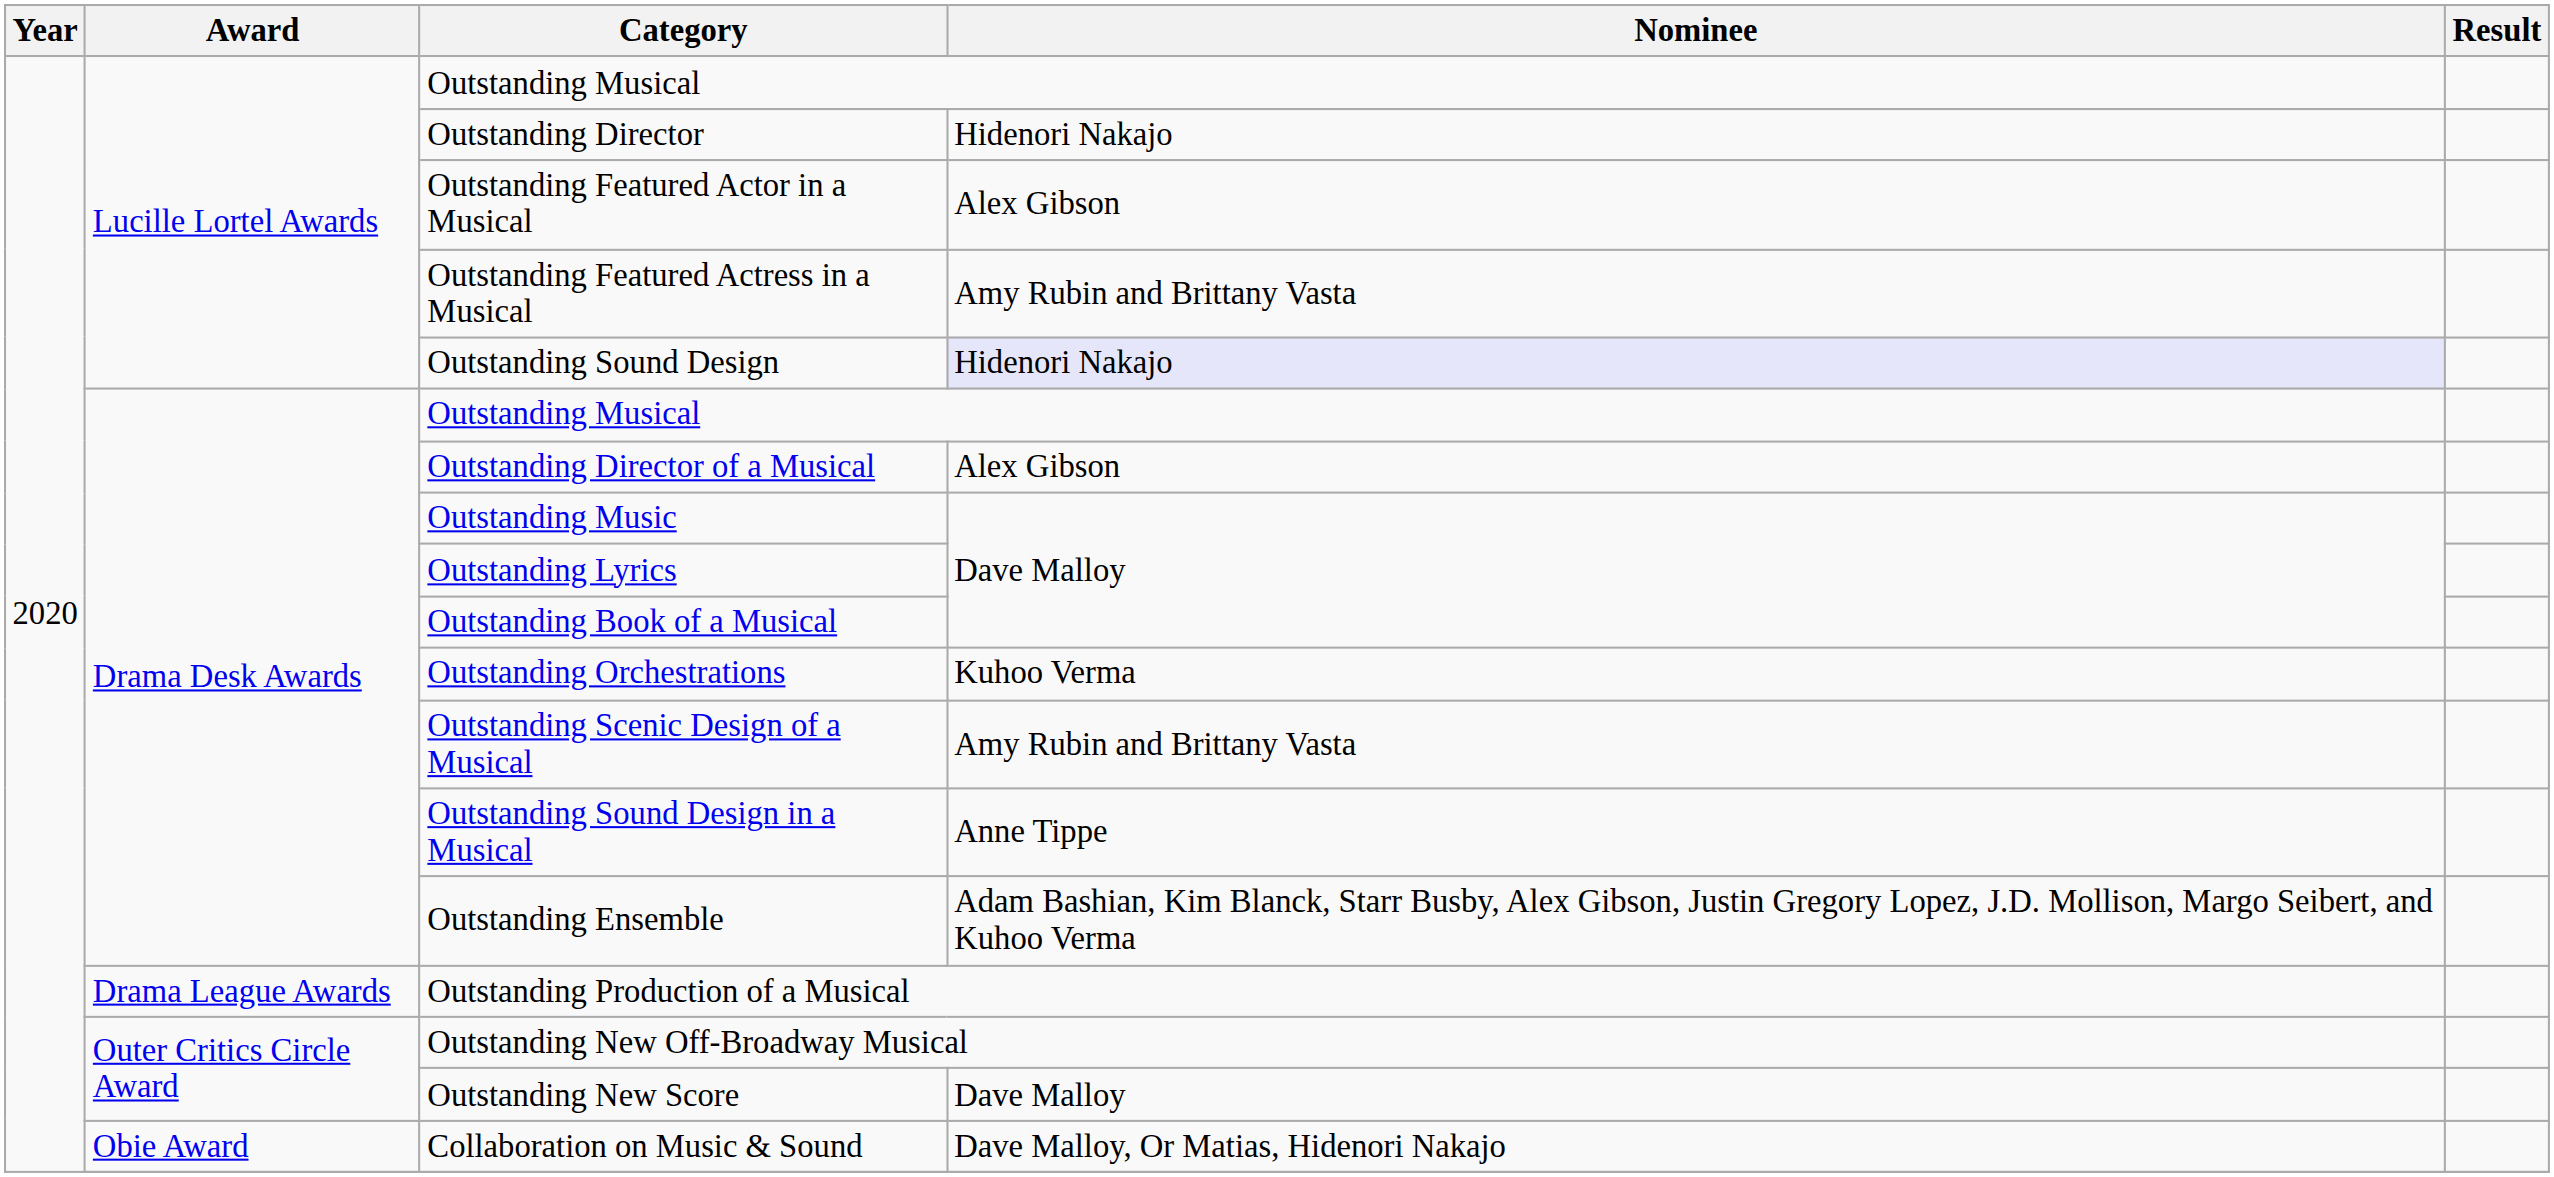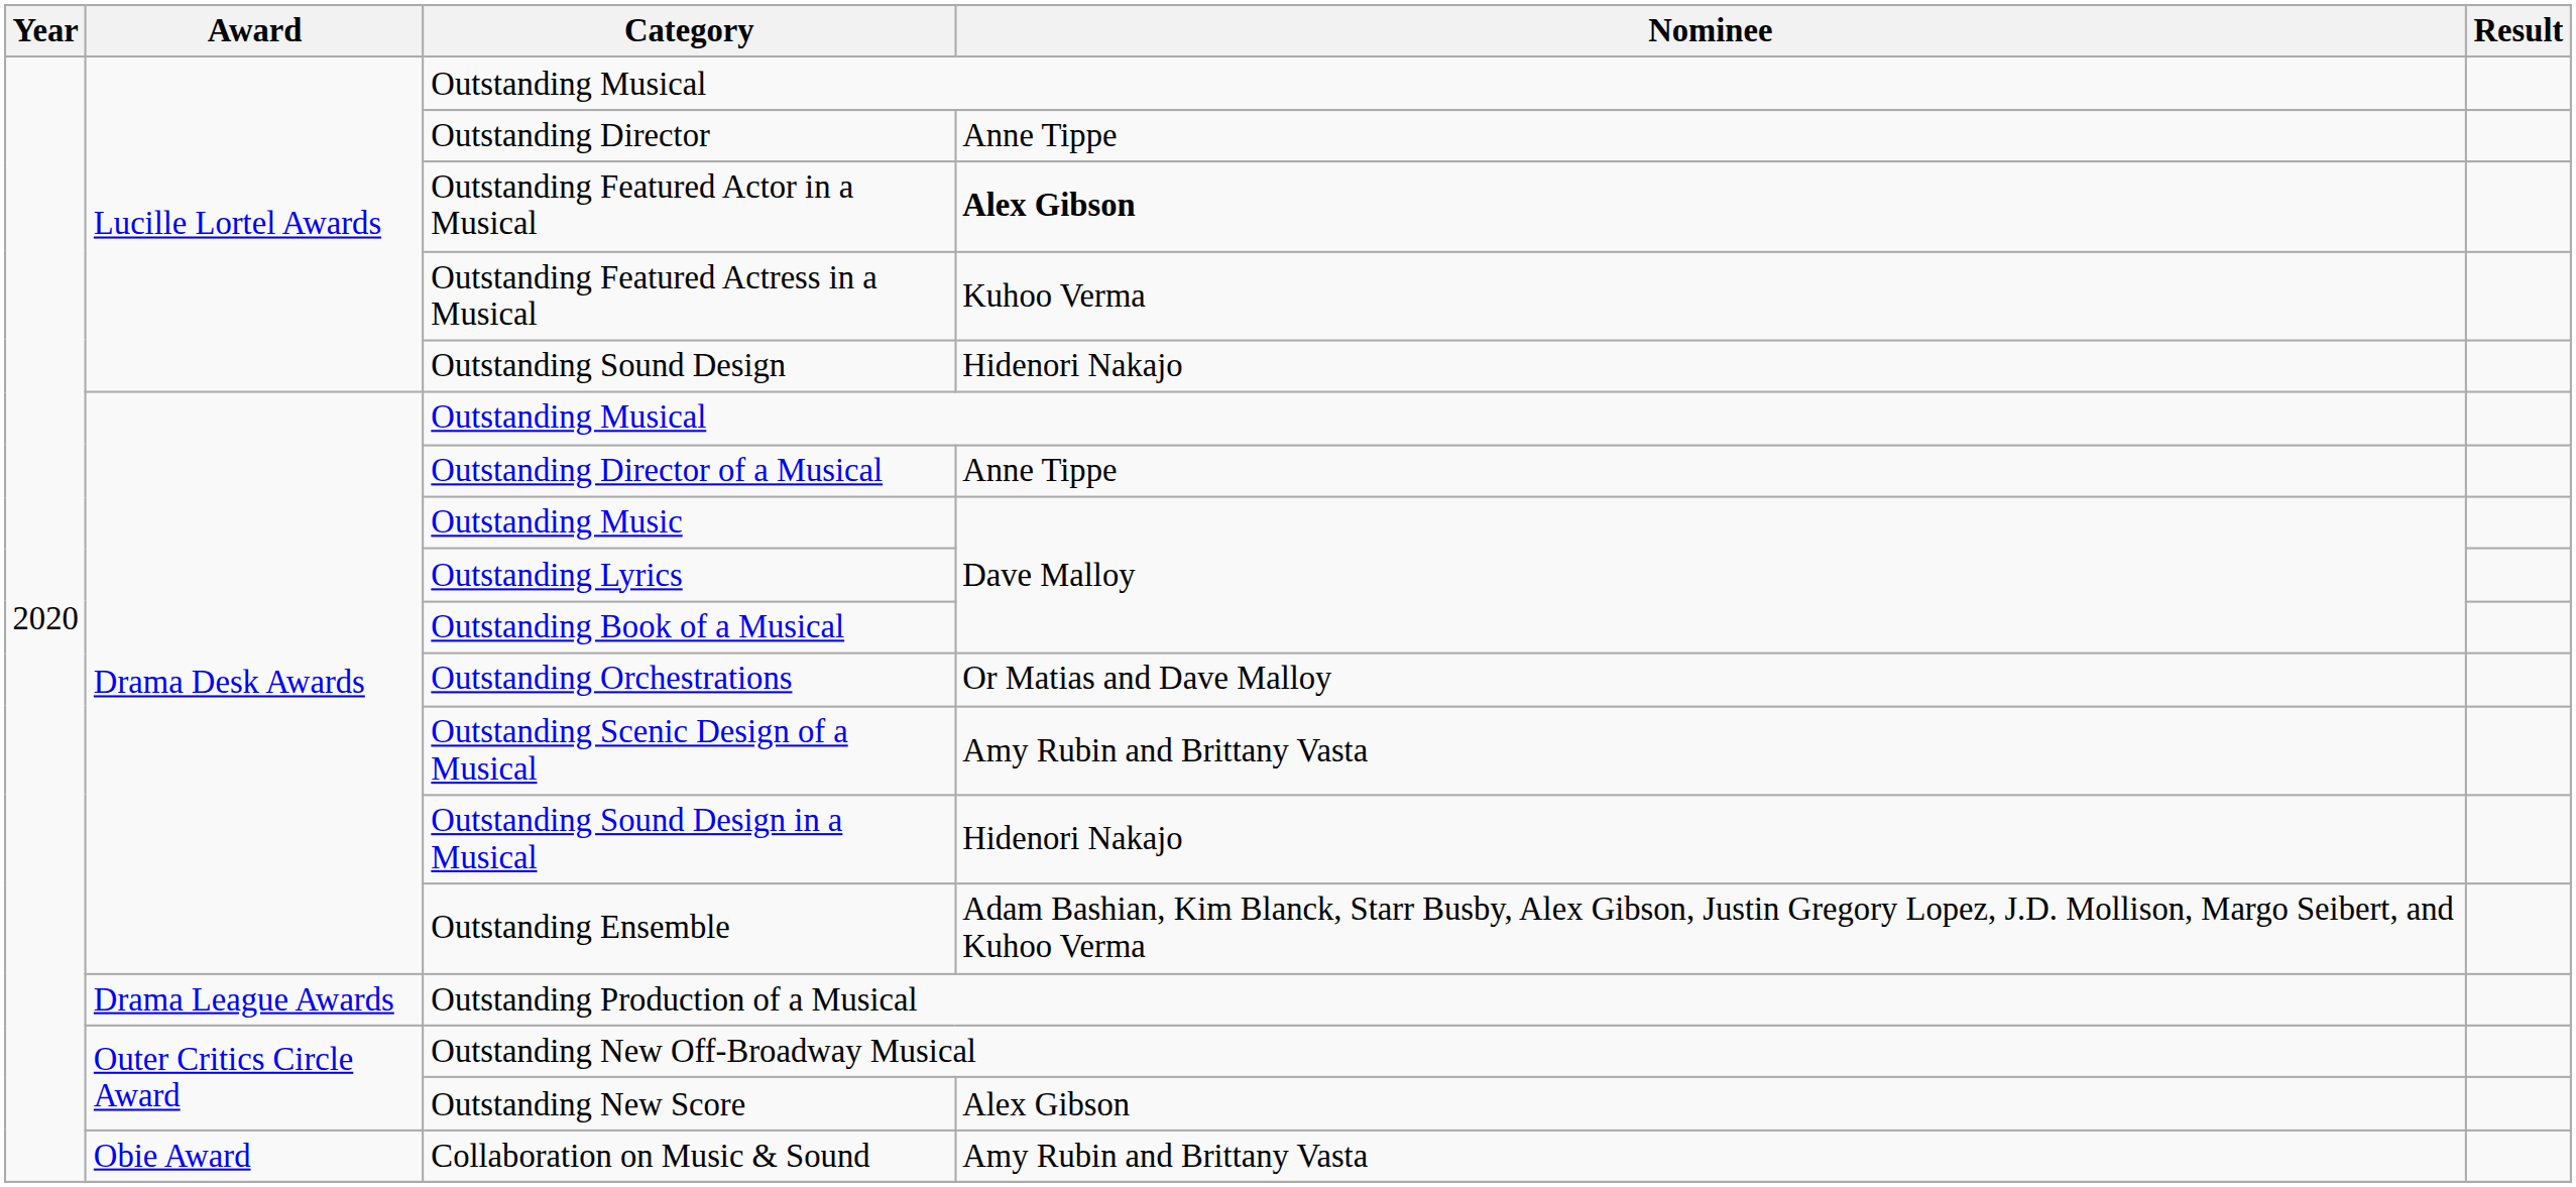Outstanding Director | Nominee: Hidenori Nakajo -> Anne Tippe
Outstanding Featured Actor in a Musical | Nominee: normal -> bold
Outstanding Featured Actress in a Musical | Nominee: Amy Rubin and Brittany Vasta -> Kuhoo Verma
Outstanding Sound Design | Nominee: lavender background -> no background
Outstanding Director of a Musical | Nominee: Alex Gibson -> Anne Tippe
Outstanding Orchestrations | Nominee: Kuhoo Verma -> Or Matias and Dave Malloy
Outstanding Sound Design in a Musical | Nominee: Anne Tippe -> Hidenori Nakajo
Outstanding New Score | Nominee: Dave Malloy -> Alex Gibson
Collaboration on Music & Sound | Nominee: Dave Malloy, Or Matias, Hidenori Nakajo -> Amy Rubin and Brittany Vasta
